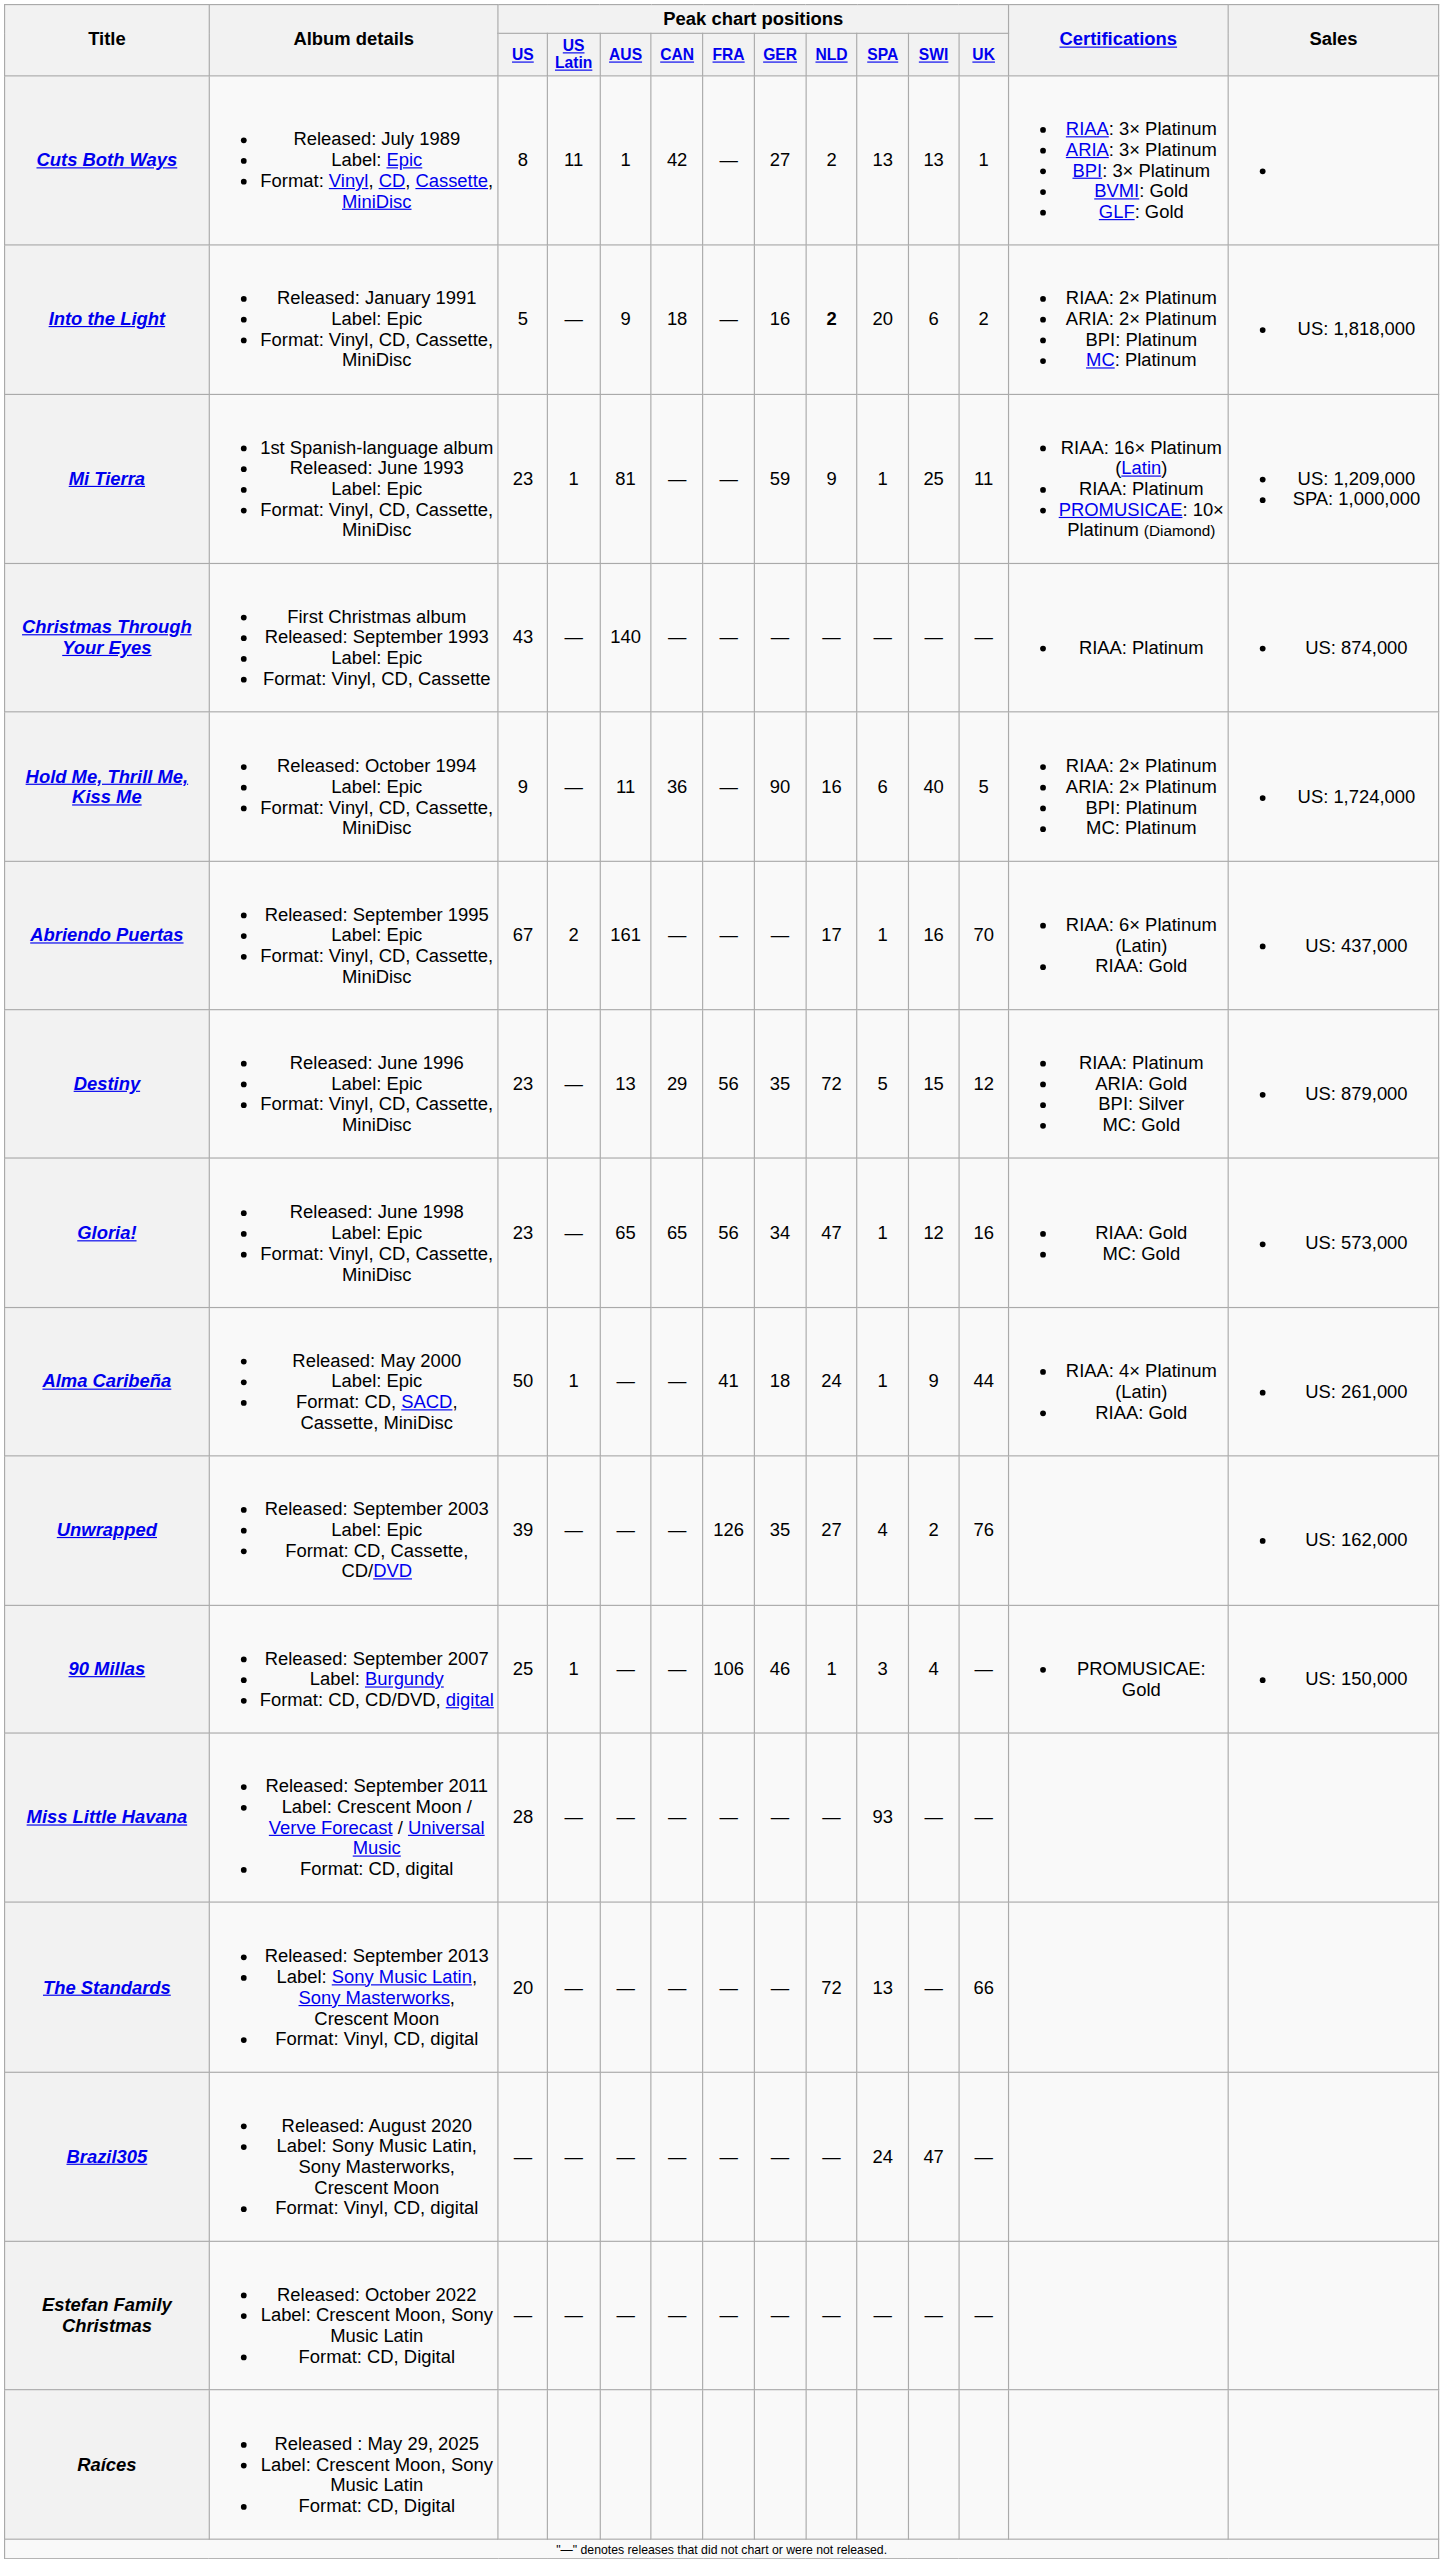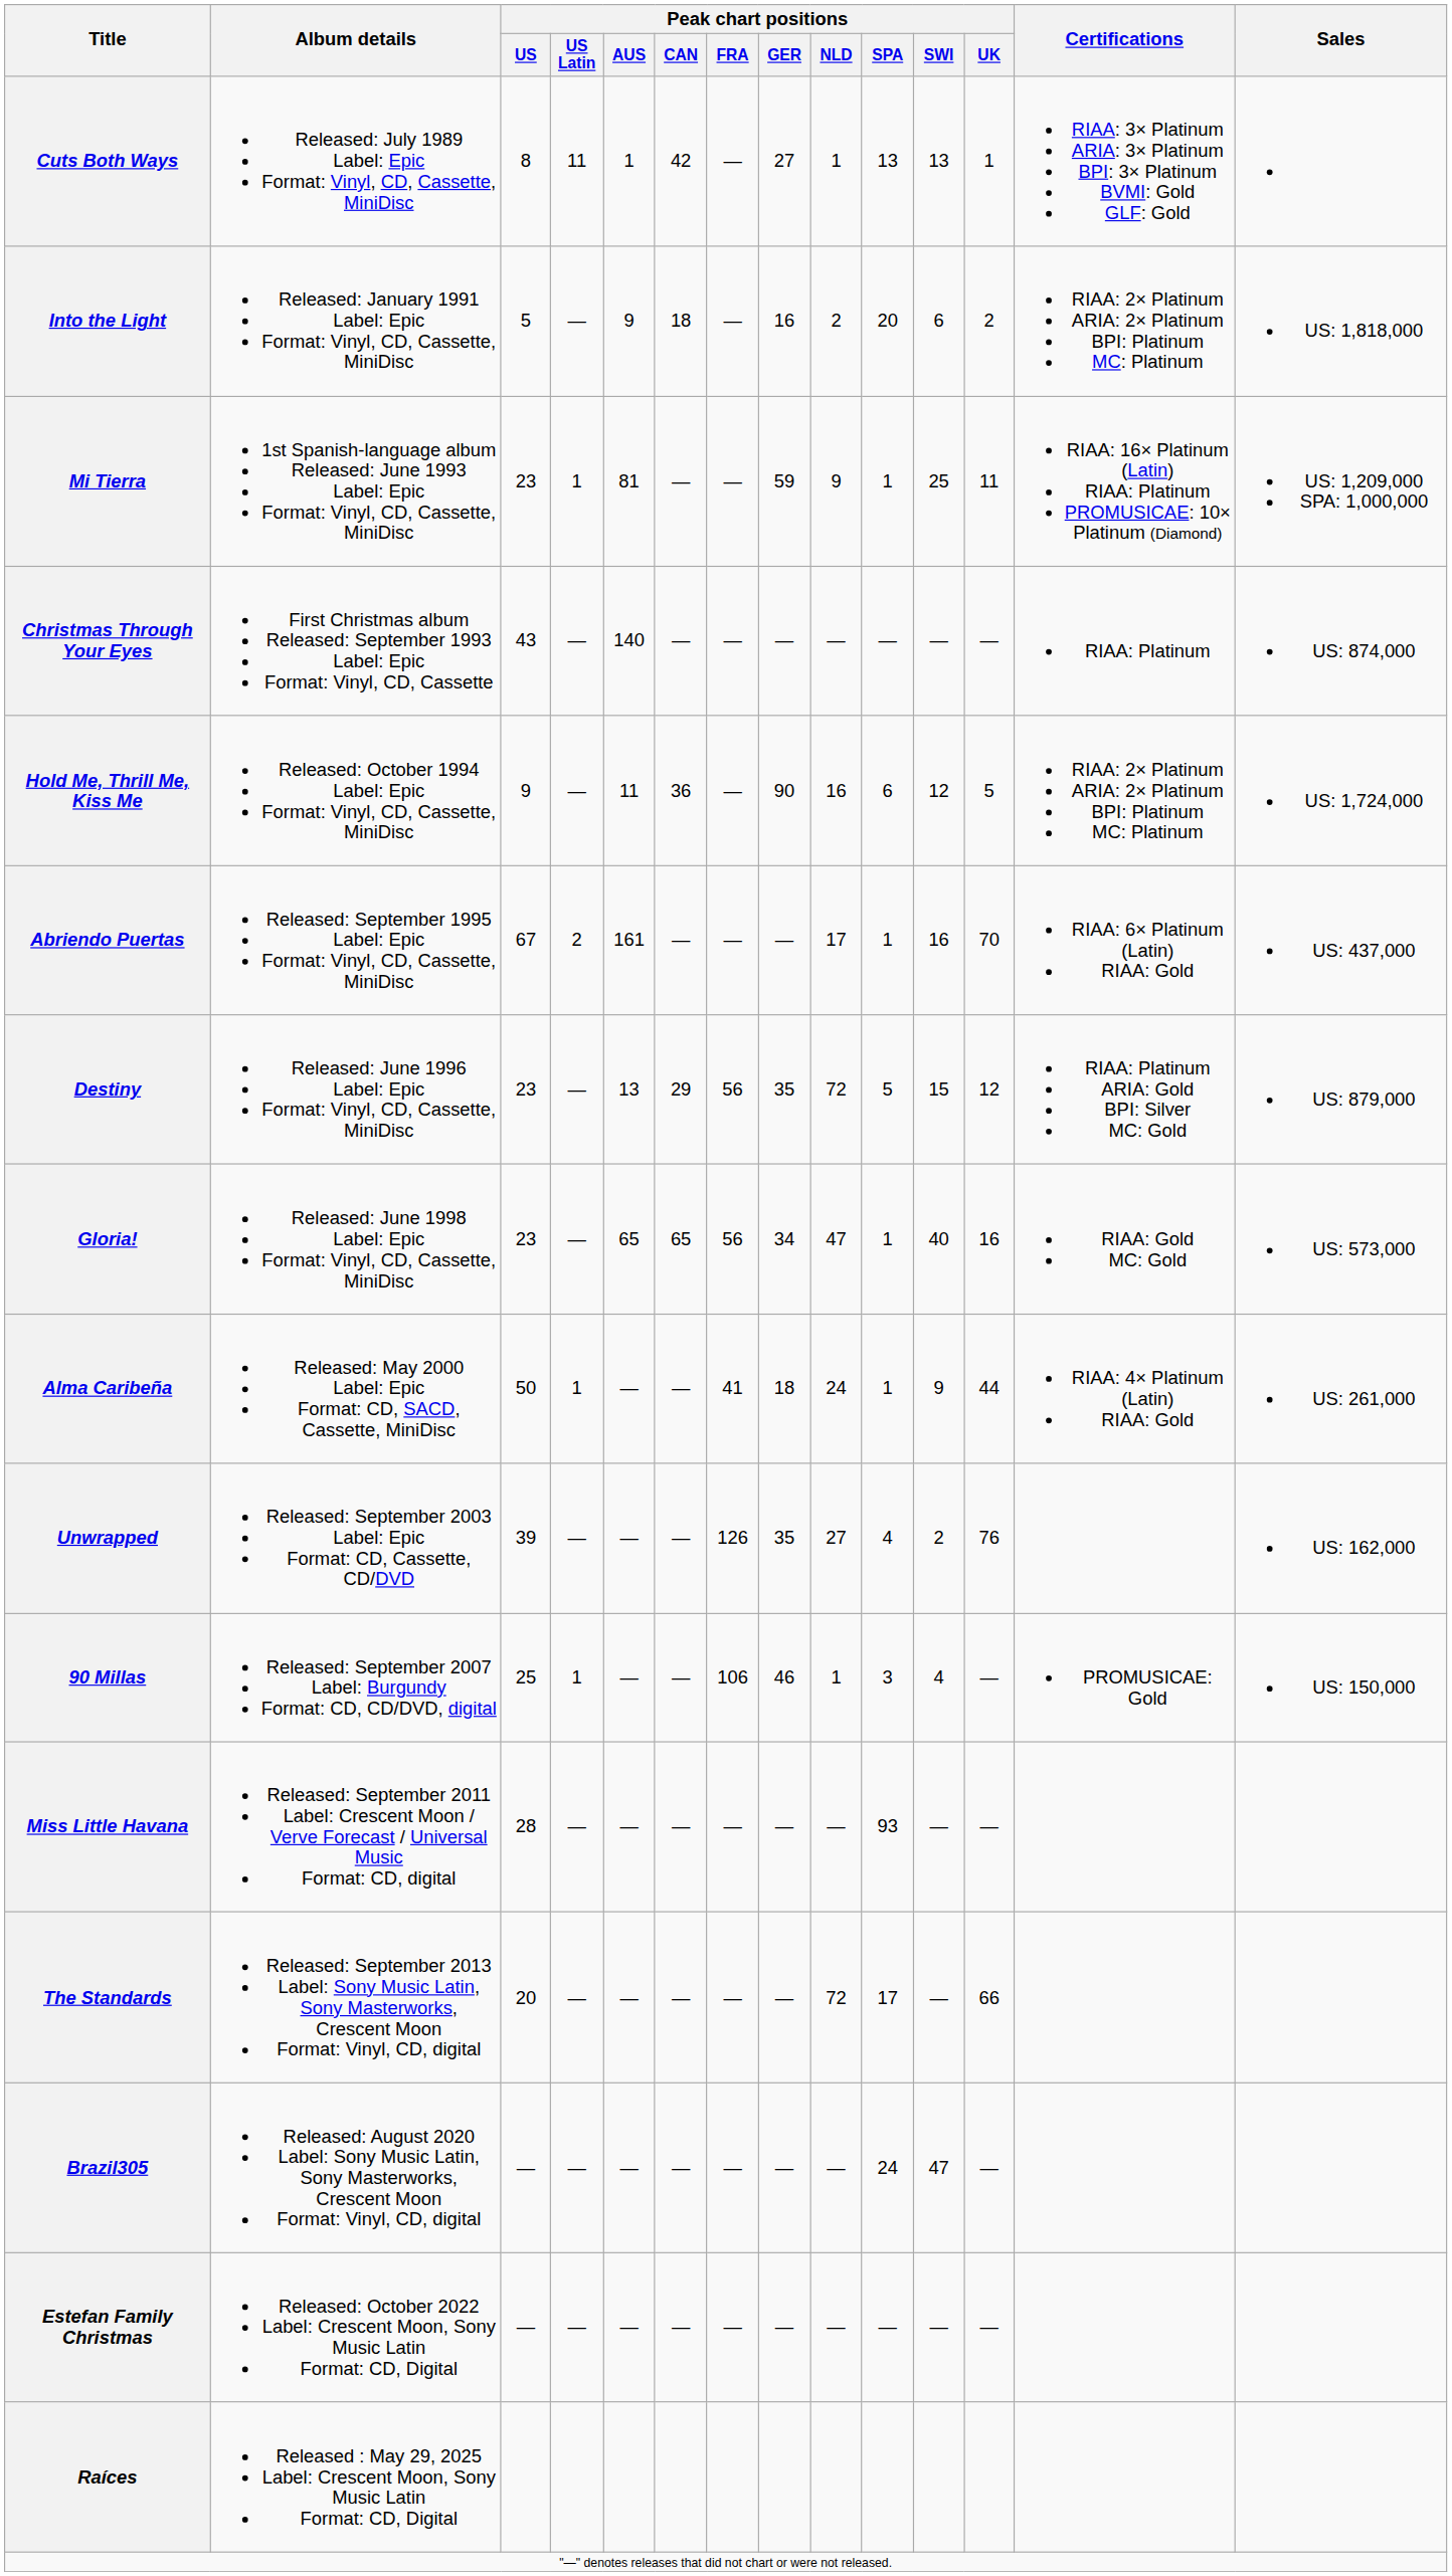Cuts Both Ways | Peak chart positions / NLD: 2 -> 1
Into the Light | Peak chart positions / NLD: bold -> normal
Hold Me, Thrill Me, Kiss Me | Peak chart positions / SWI: 40 -> 12
Gloria! | Peak chart positions / SWI: 12 -> 40
The Standards | Peak chart positions / SPA: 13 -> 17
